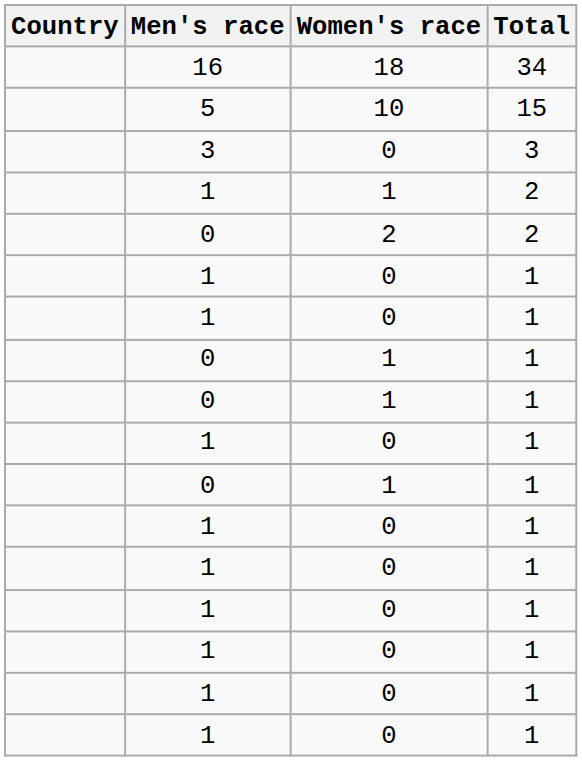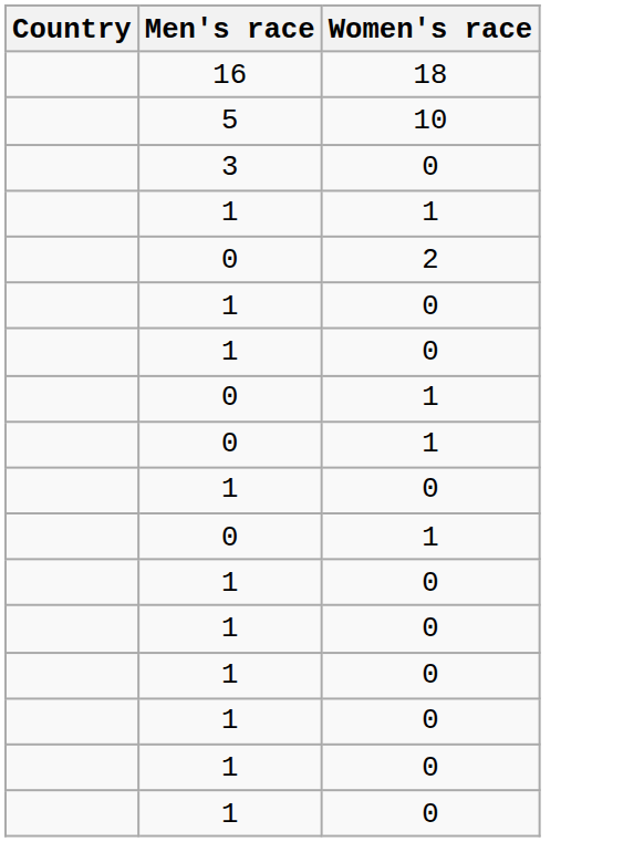- column: Total | 34 | 15 | 3 | 2 | 2 | 1 | 1 | 1 | 1 | 1 | 1 | 1 | 1 | 1 | 1 | 1 | 1
